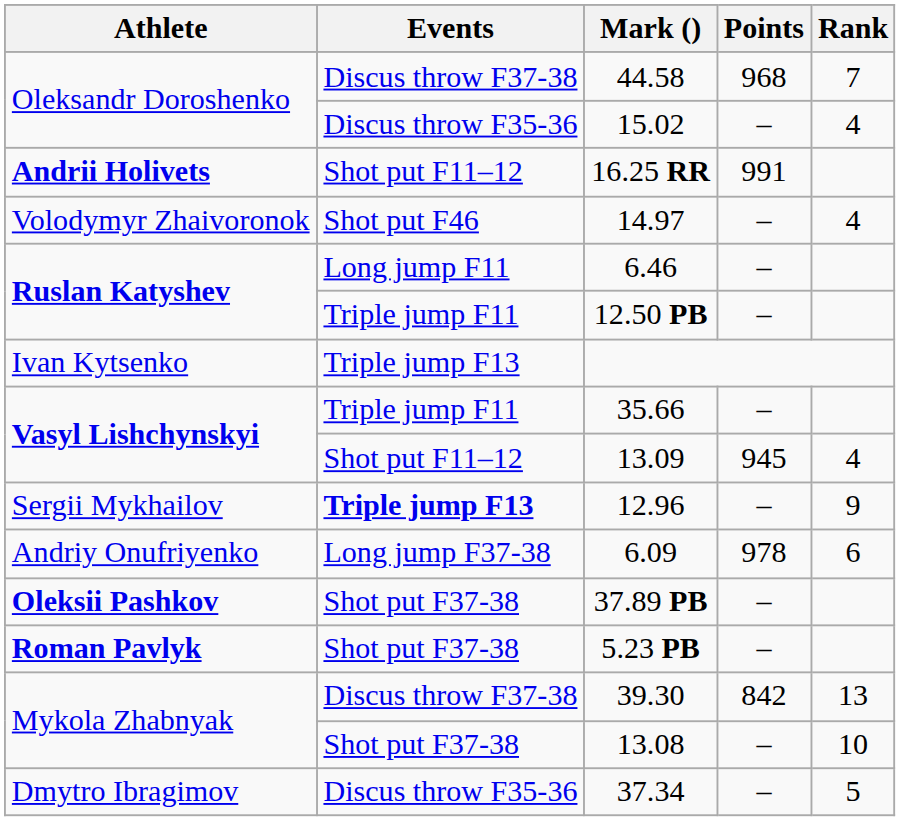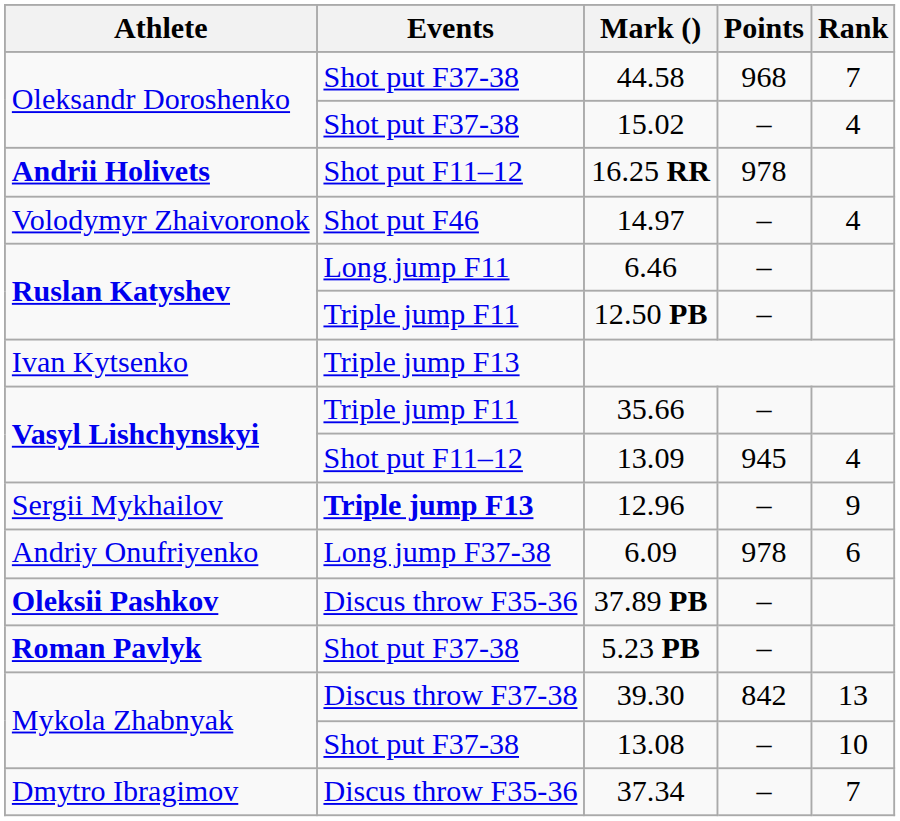44.58 | Events: Discus throw F37-38 -> Shot put F37-38
15.02 | Events: Discus throw F35-36 -> Shot put F37-38
16.25 RR | Points: 991 -> 978
37.89 PB | Events: Shot put F37-38 -> Discus throw F35-36
37.34 | Rank: 5 -> 7
